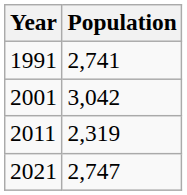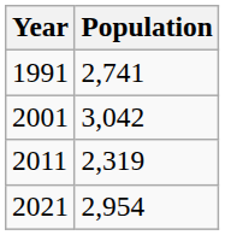2021 | Population: 2,747 -> 2,954
